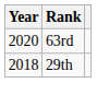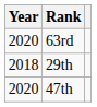+ row: 2020 | 47th
